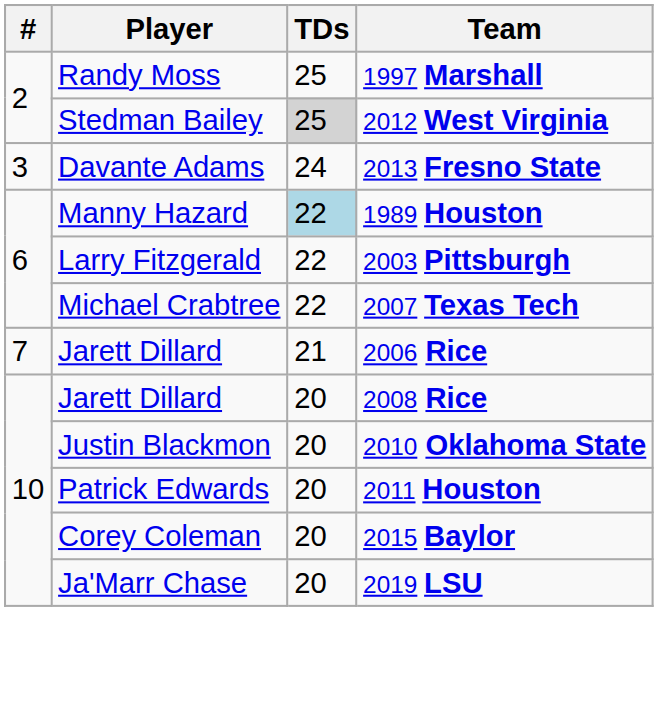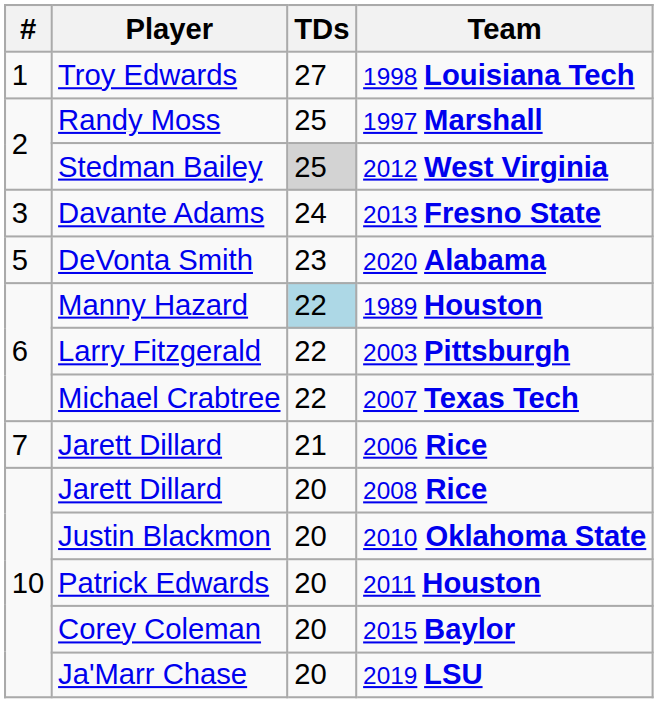+ row: 1 | Troy Edwards | 27 | 1998 Louisiana Tech
+ row: 5 | DeVonta Smith | 23 | 2020 Alabama
